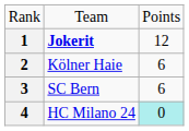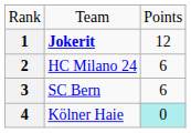2 | column 2: Kölner Haie -> HC Milano 24
4 | column 2: HC Milano 24 -> Kölner Haie
